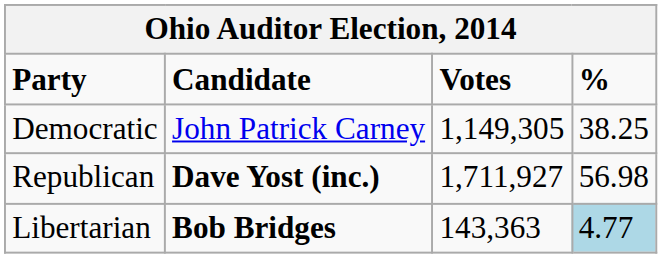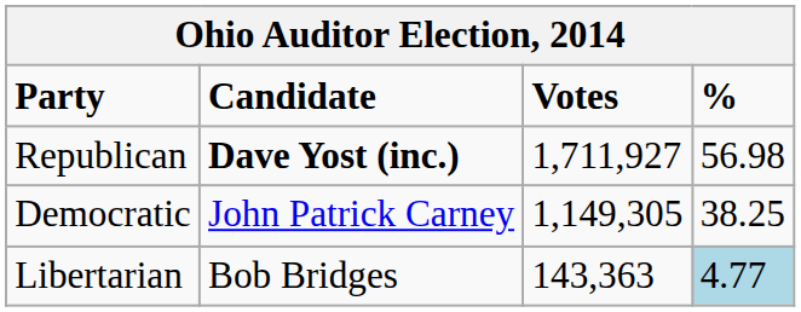rows swapped: Republican <-> Democratic
Libertarian | Candidate: bold -> normal
